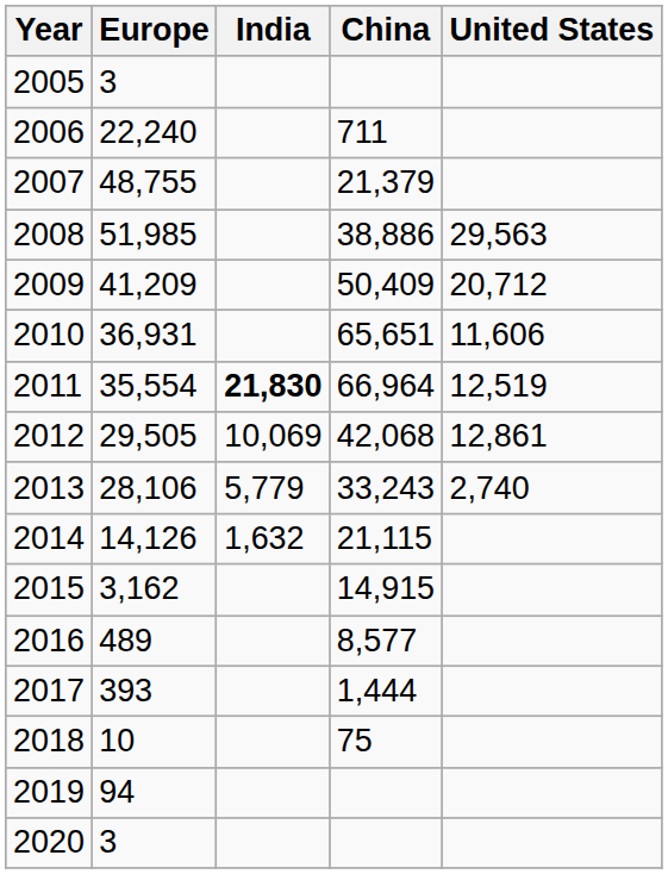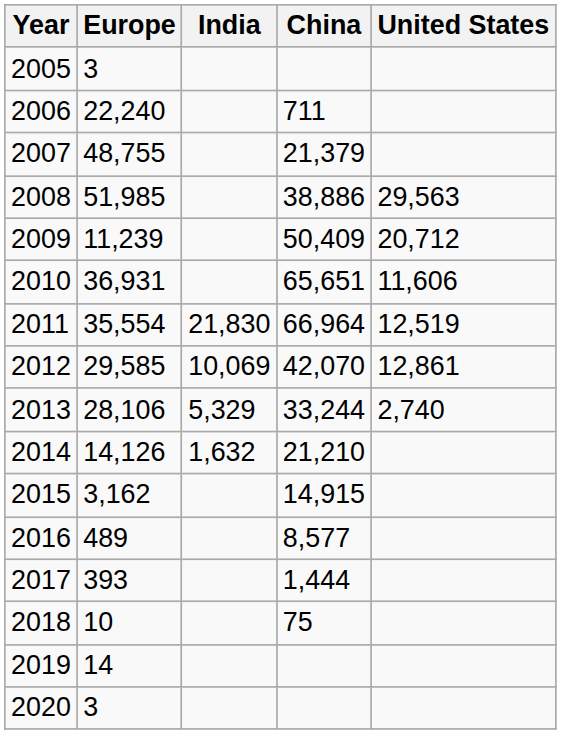2009 | Europe: 41,209 -> 11,239
2011 | India: bold -> normal
2012 | Europe: 29,505 -> 29,585
2012 | China: 42,068 -> 42,070
2013 | India: 5,779 -> 5,329
2013 | China: 33,243 -> 33,244
2014 | China: 21,115 -> 21,210
2019 | Europe: 94 -> 14
